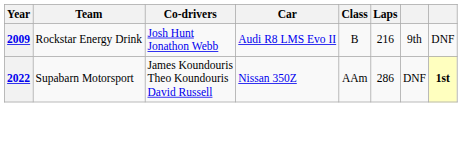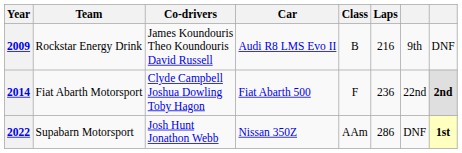2009 | Co-drivers: Josh Hunt Jonathon Webb -> James Koundouris Theo Koundouris David Russell
+ row: 2014 | Fiat Abarth Motorsport | Clyde Campbell Joshua Dowling Toby Hagon | Fiat Abarth 500 | F | 236 | 22nd | 2nd
2022 | Co-drivers: James Koundouris Theo Koundouris David Russell -> Josh Hunt Jonathon Webb
